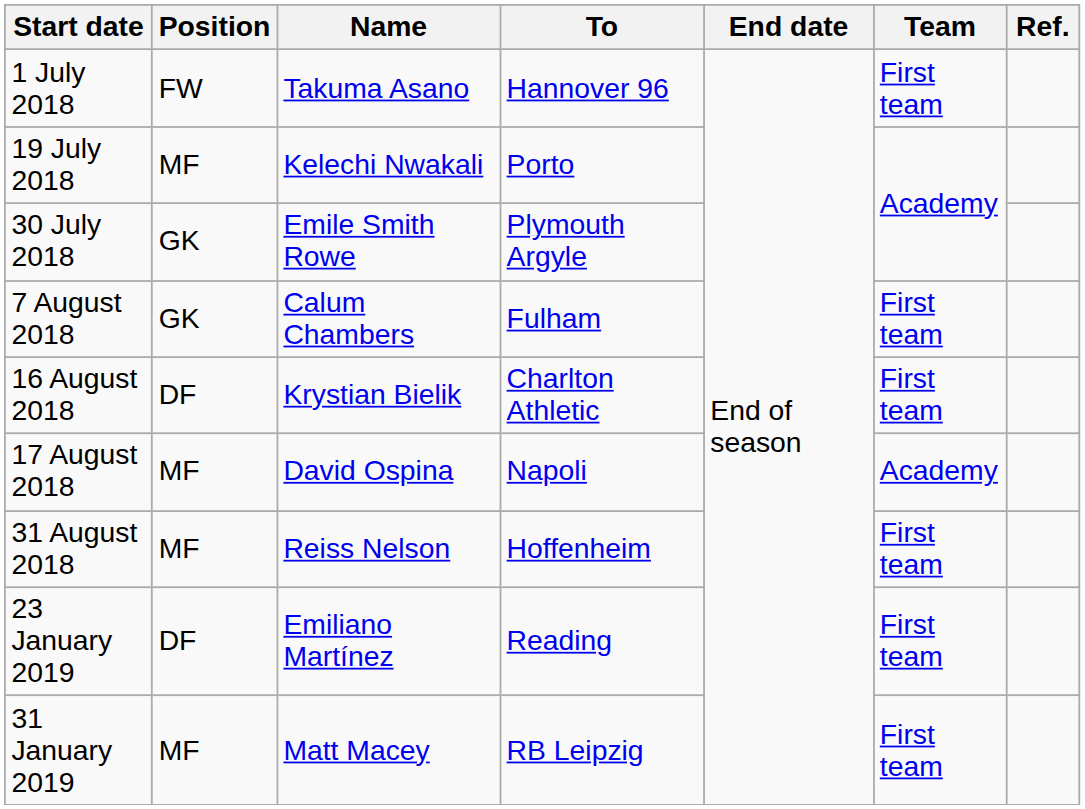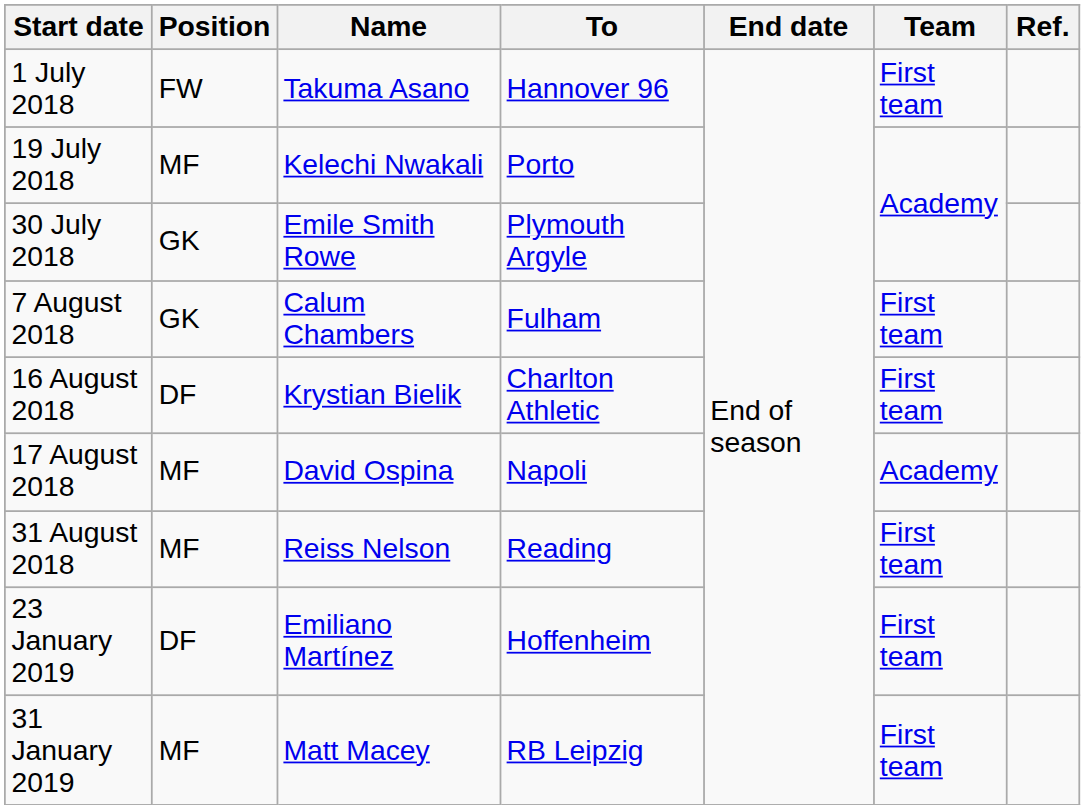31 August 2018 | To: Hoffenheim -> Reading
23 January 2019 | To: Reading -> Hoffenheim
